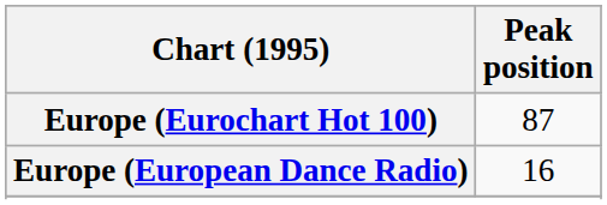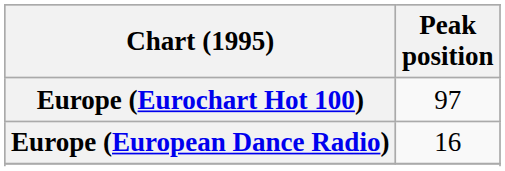Europe (Eurochart Hot 100) | Peak position: 87 -> 97
